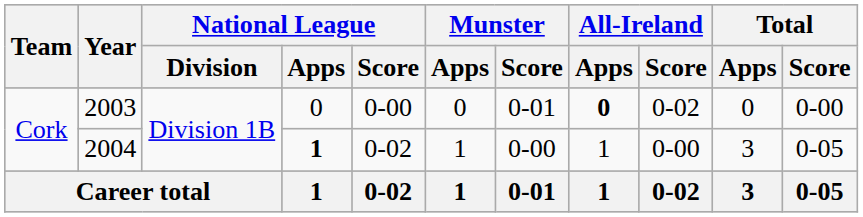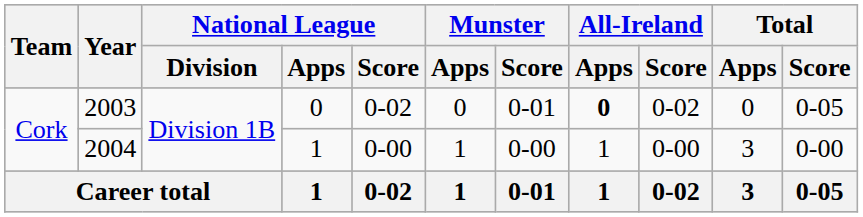2003 | National League / Score: 0-00 -> 0-02
2003 | Total / Score: 0-00 -> 0-05
2004 | National League / Apps: bold -> normal
2004 | National League / Score: 0-02 -> 0-00
2004 | Total / Score: 0-05 -> 0-00
